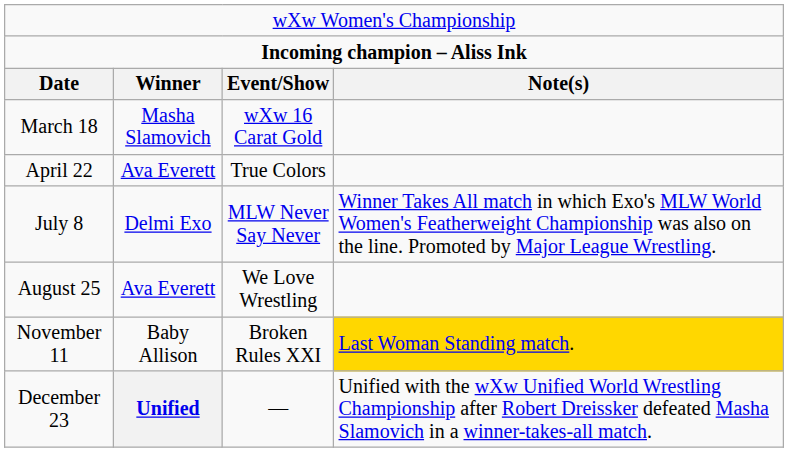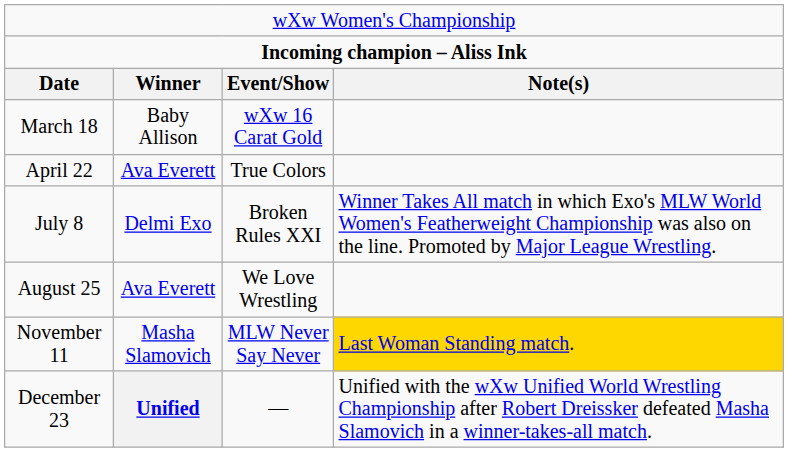March 18 | column 2: Masha Slamovich -> Baby Allison
July 8 | column 3: MLW Never Say Never -> Broken Rules XXI
November 11 | column 2: Baby Allison -> Masha Slamovich
November 11 | column 3: Broken Rules XXI -> MLW Never Say Never
